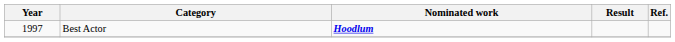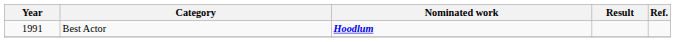Best Actor | Year: 1997 -> 1991
